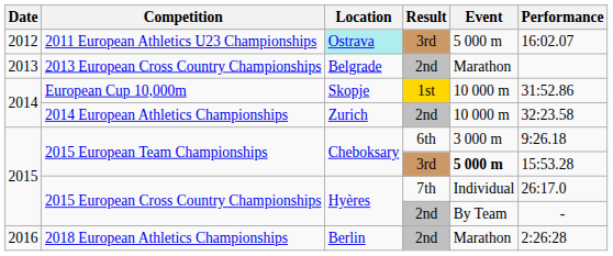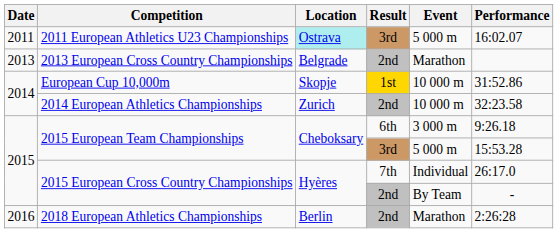2011 European Athletics U23 Championships | Date: 2012 -> 2011
2015 European Team Championships / 3rd | Event: bold -> normal
